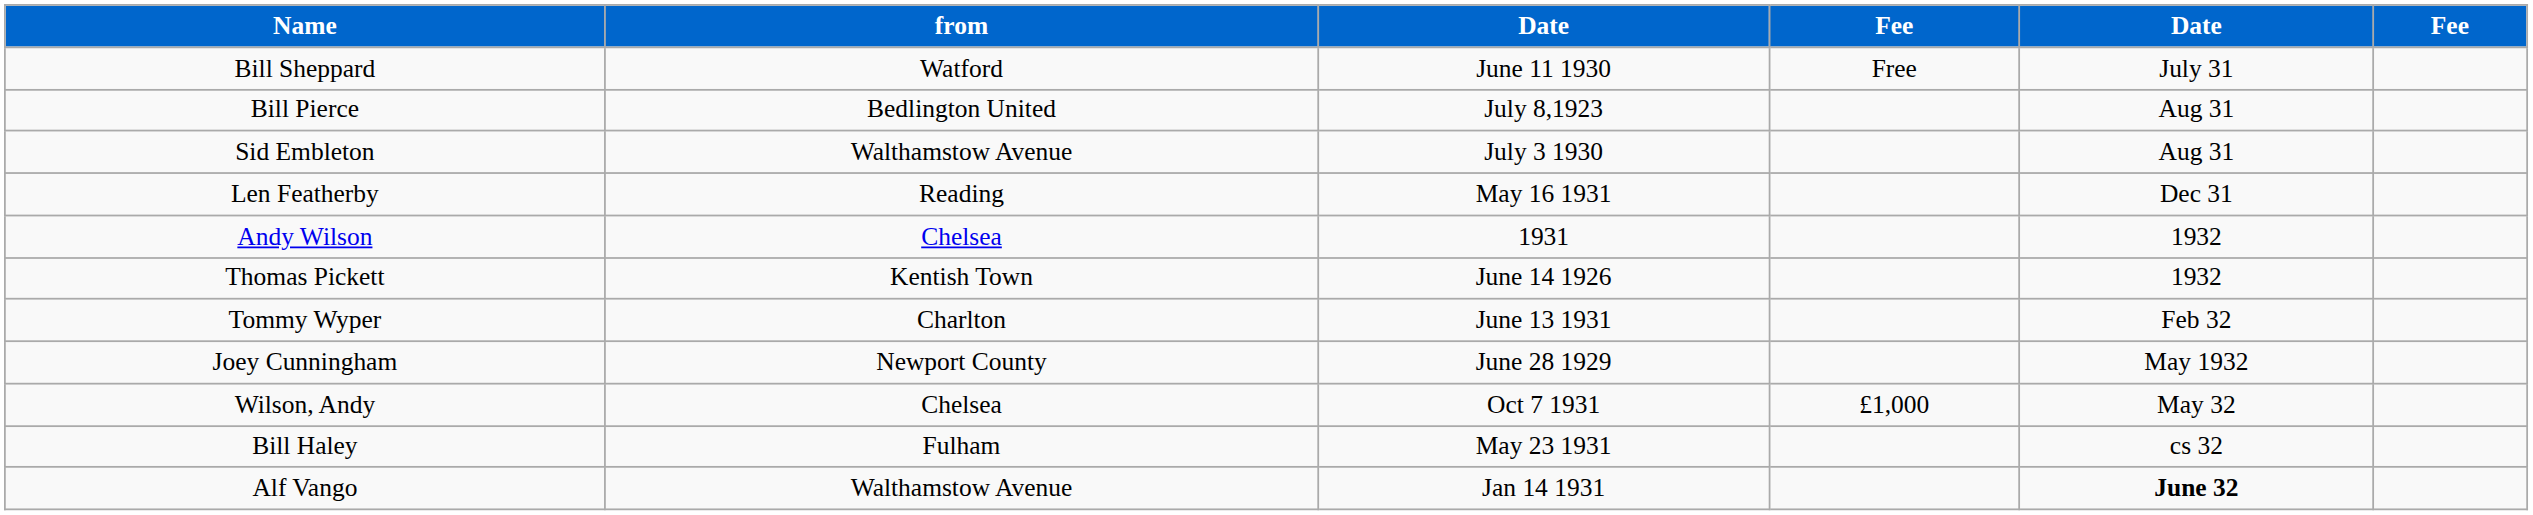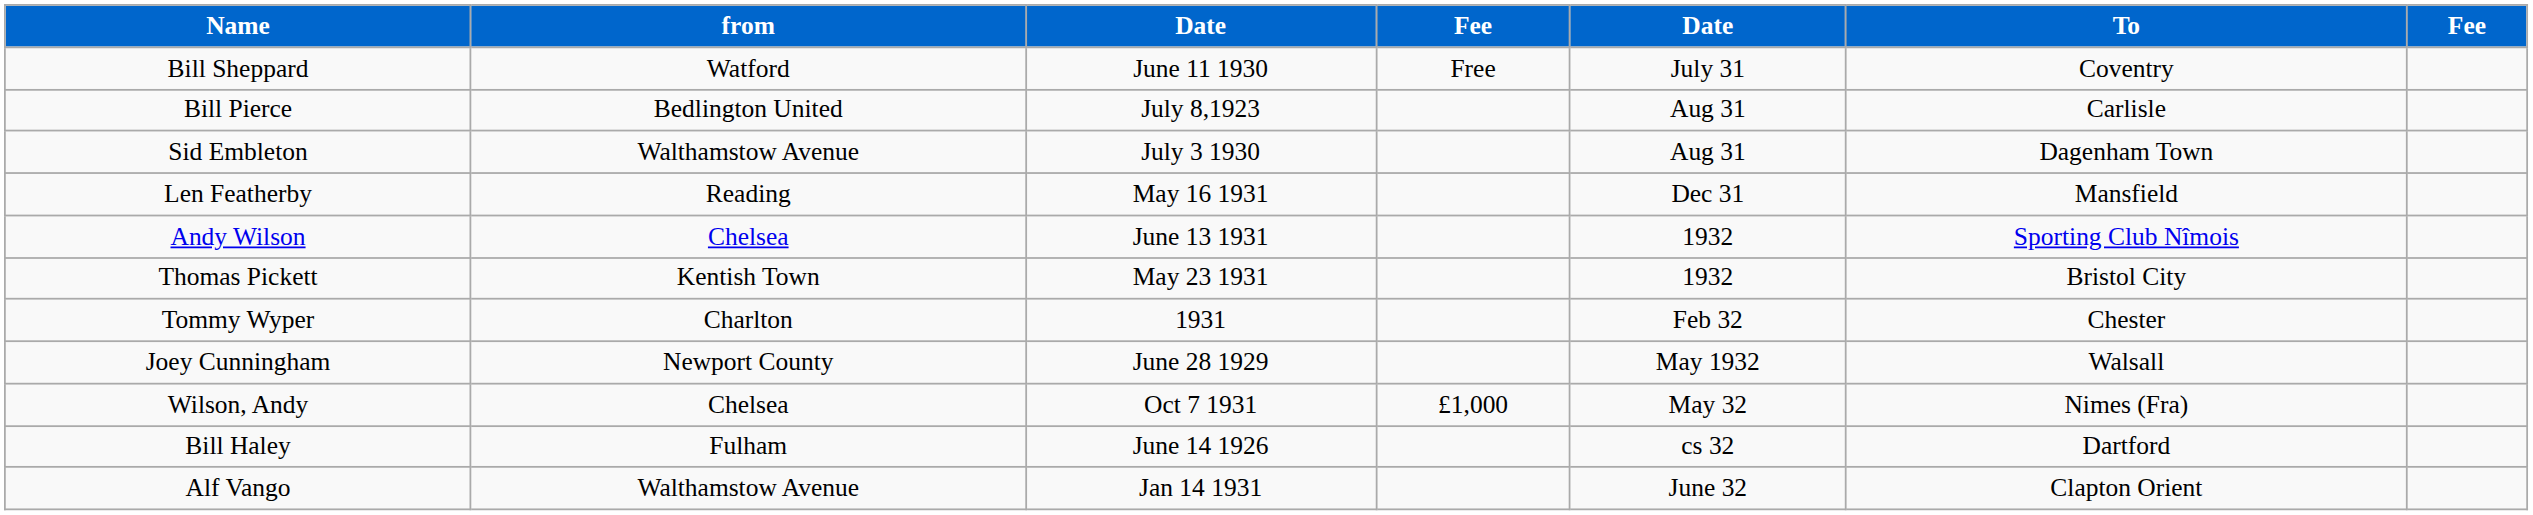+ column: To | Coventry | Carlisle | Dagenham Town | Mansfield | Sporting Club Nîmois | Bristol City | Chester | Walsall | Nimes (Fra) | Dartford | Clapton Orient
Andy Wilson | column 3: 1931 -> June 13 1931
Thomas Pickett | column 3: June 14 1926 -> May 23 1931
Tommy Wyper | column 3: June 13 1931 -> 1931
Bill Haley | column 3: May 23 1931 -> June 14 1926
Alf Vango | column 5: bold -> normal
